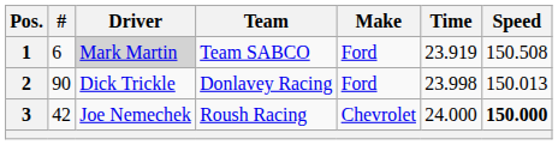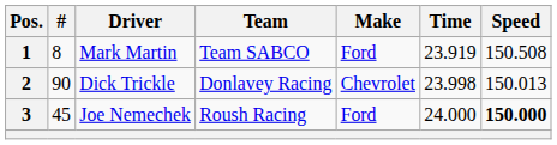1 | #: 6 -> 8
1 | Driver: lightgrey background -> no background
2 | Make: Ford -> Chevrolet
3 | #: 42 -> 45
3 | Make: Chevrolet -> Ford
